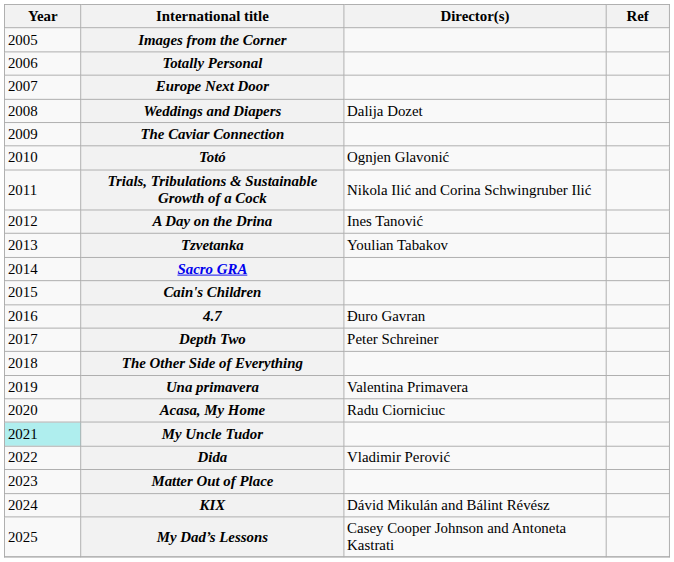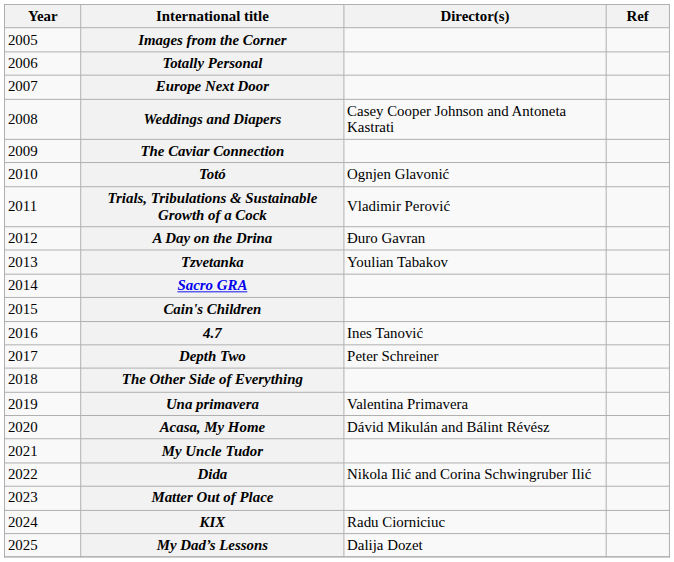Weddings and Diapers | Director(s): Dalija Dozet -> Casey Cooper Johnson and Antoneta Kastrati
Trials, Tribulations & Sustainable Growth of a Cock | Director(s): Nikola Ilić and Corina Schwingruber Ilić -> Vladimir Perović
A Day on the Drina | Director(s): Ines Tanović -> Đuro Gavran
4.7 | Director(s): Đuro Gavran -> Ines Tanović
Acasa, My Home | Director(s): Radu Ciorniciuc -> Dávid Mikulán and Bálint Révész
My Uncle Tudor | Year: paleturquoise background -> no background
Dida | Director(s): Vladimir Perović -> Nikola Ilić and Corina Schwingruber Ilić
KIX | Director(s): Dávid Mikulán and Bálint Révész -> Radu Ciorniciuc
My Dad’s Lessons | Director(s): Casey Cooper Johnson and Antoneta Kastrati -> Dalija Dozet
